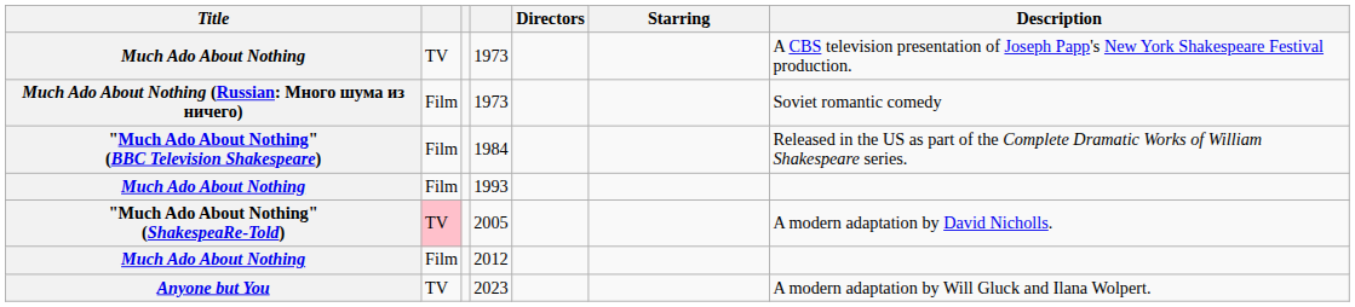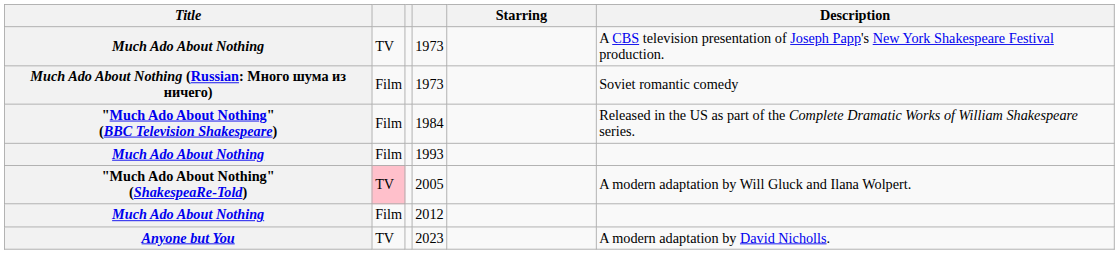- column: Directors
2005 | Description: A modern adaptation by David Nicholls. -> A modern adaptation by Will Gluck and Ilana Wolpert.
2023 | Description: A modern adaptation by Will Gluck and Ilana Wolpert. -> A modern adaptation by David Nicholls.
